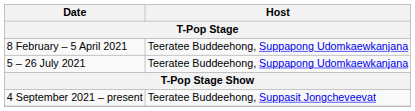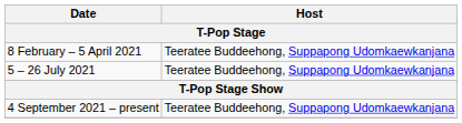4 September 2021 – present | Host: Teeratee Buddeehong, Suppasit Jongcheveevat -> Teeratee Buddeehong, Suppapong Udomkaewkanjana
